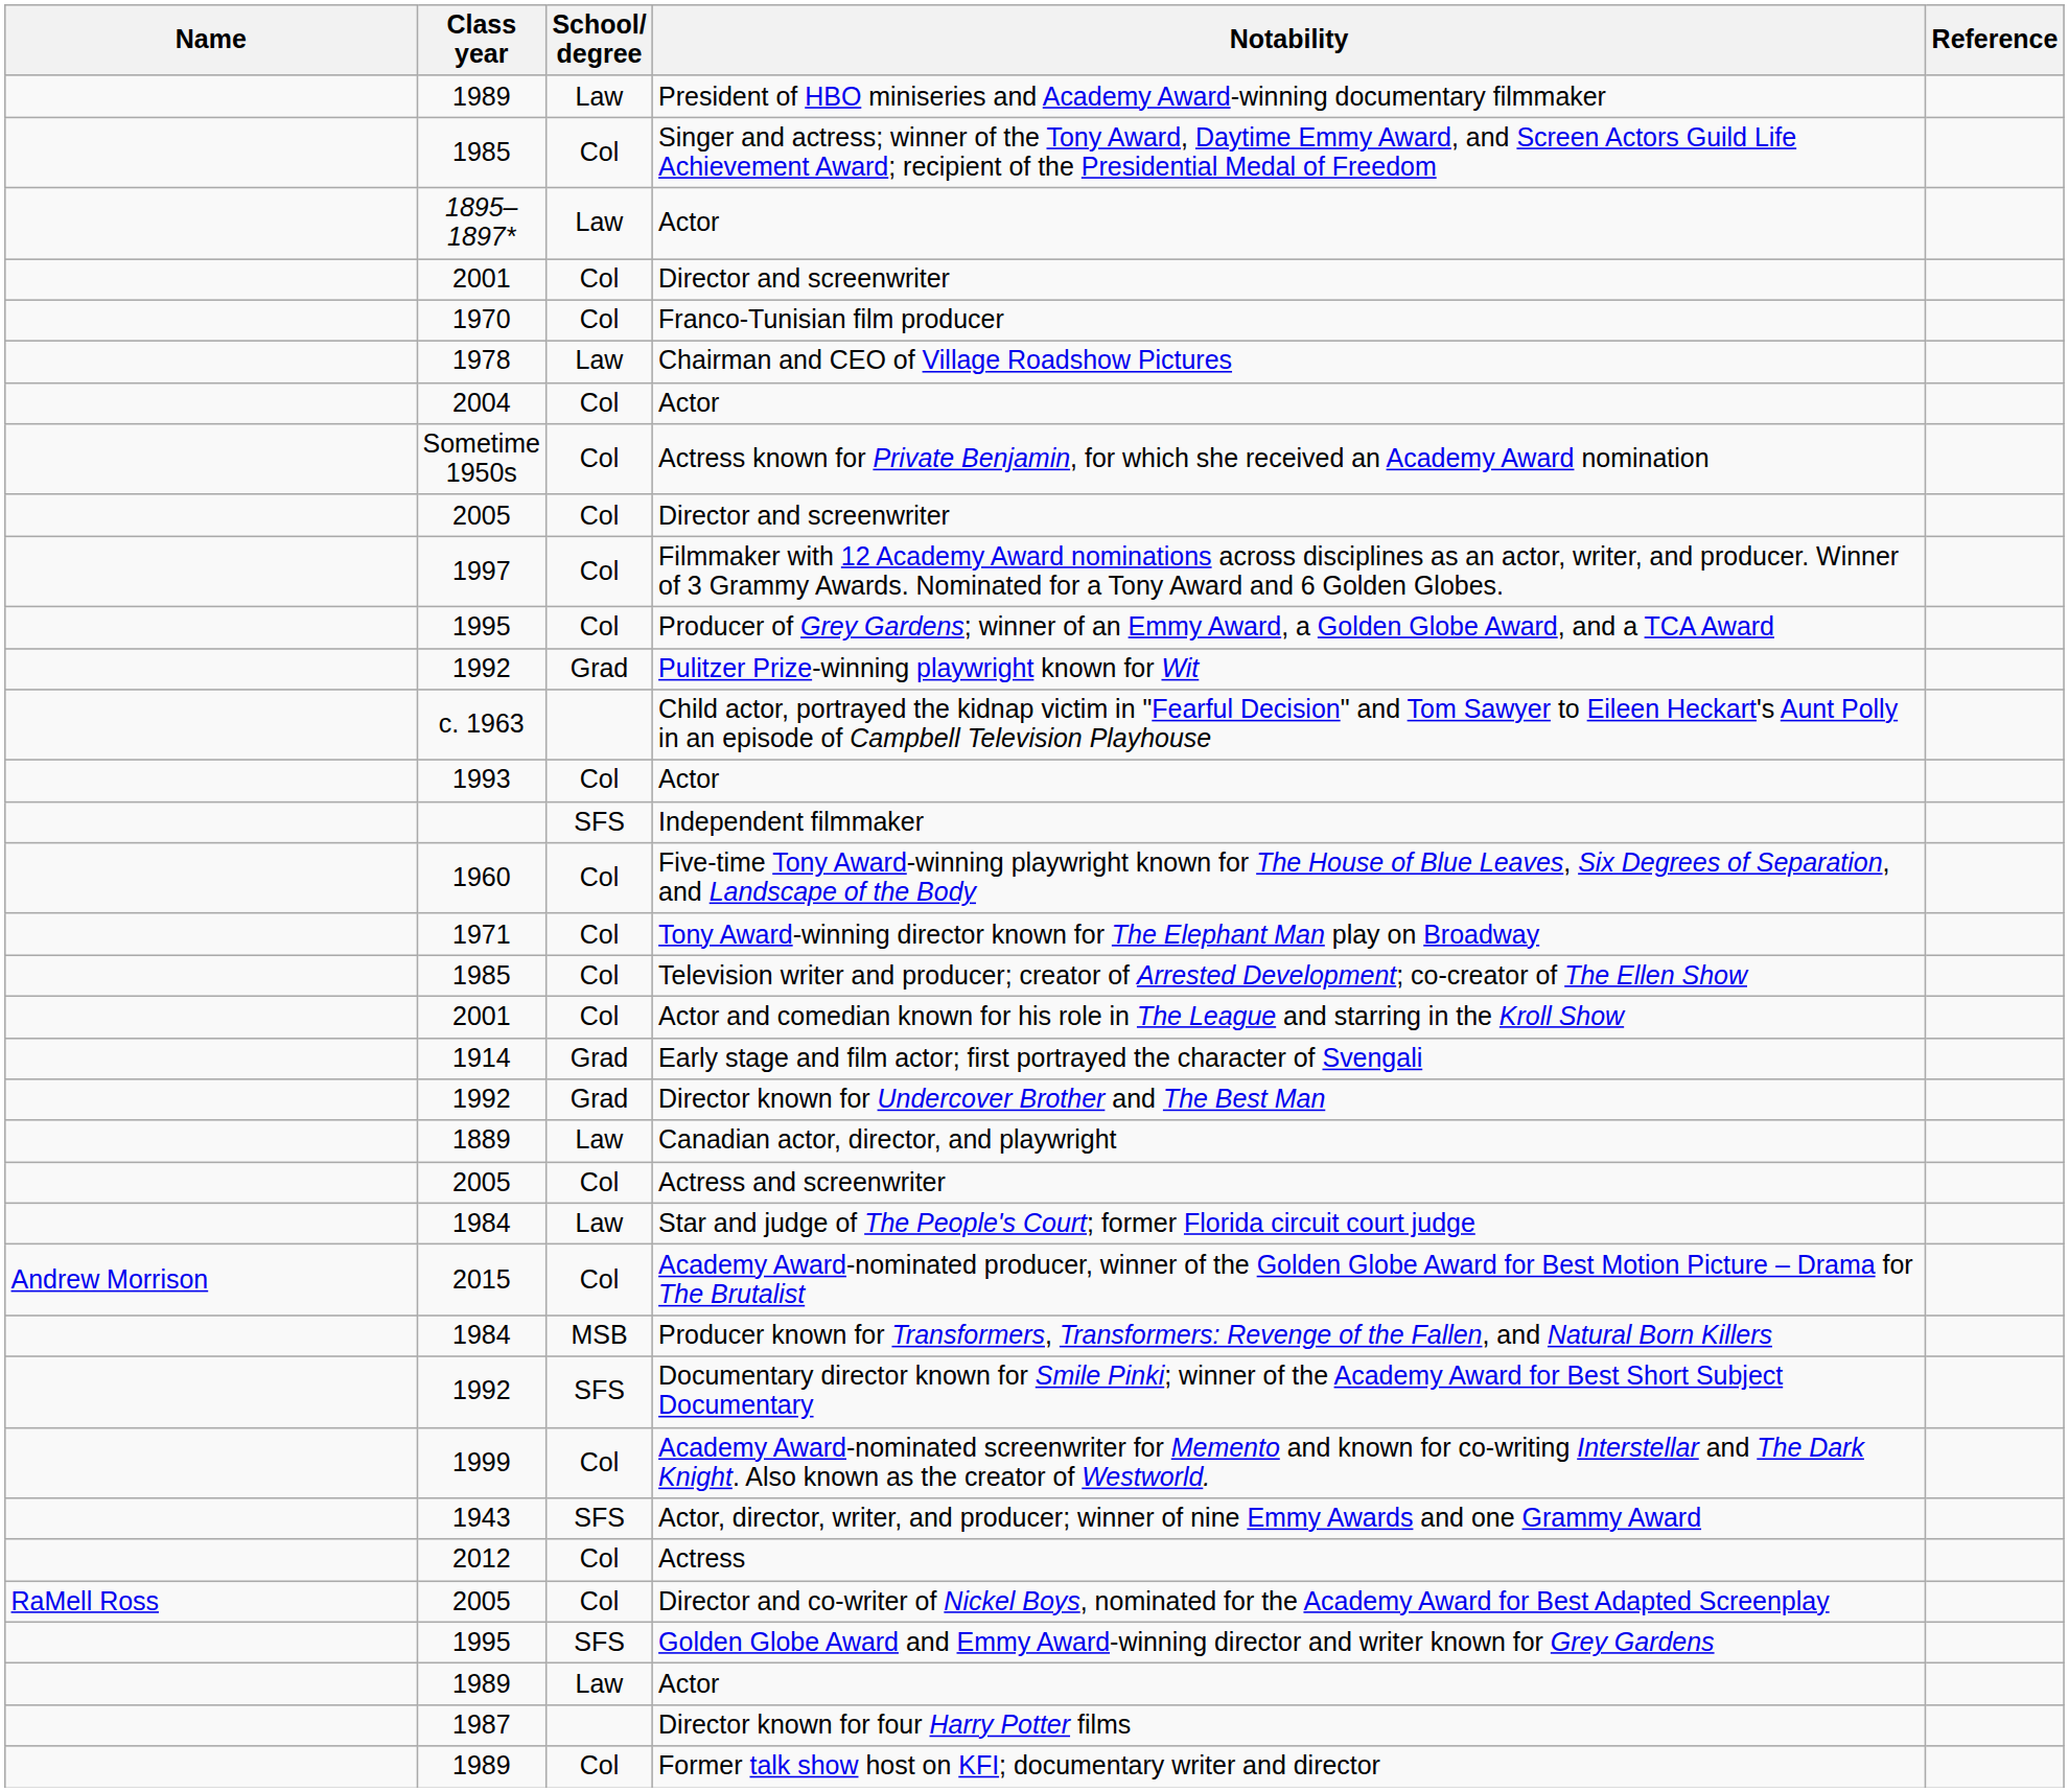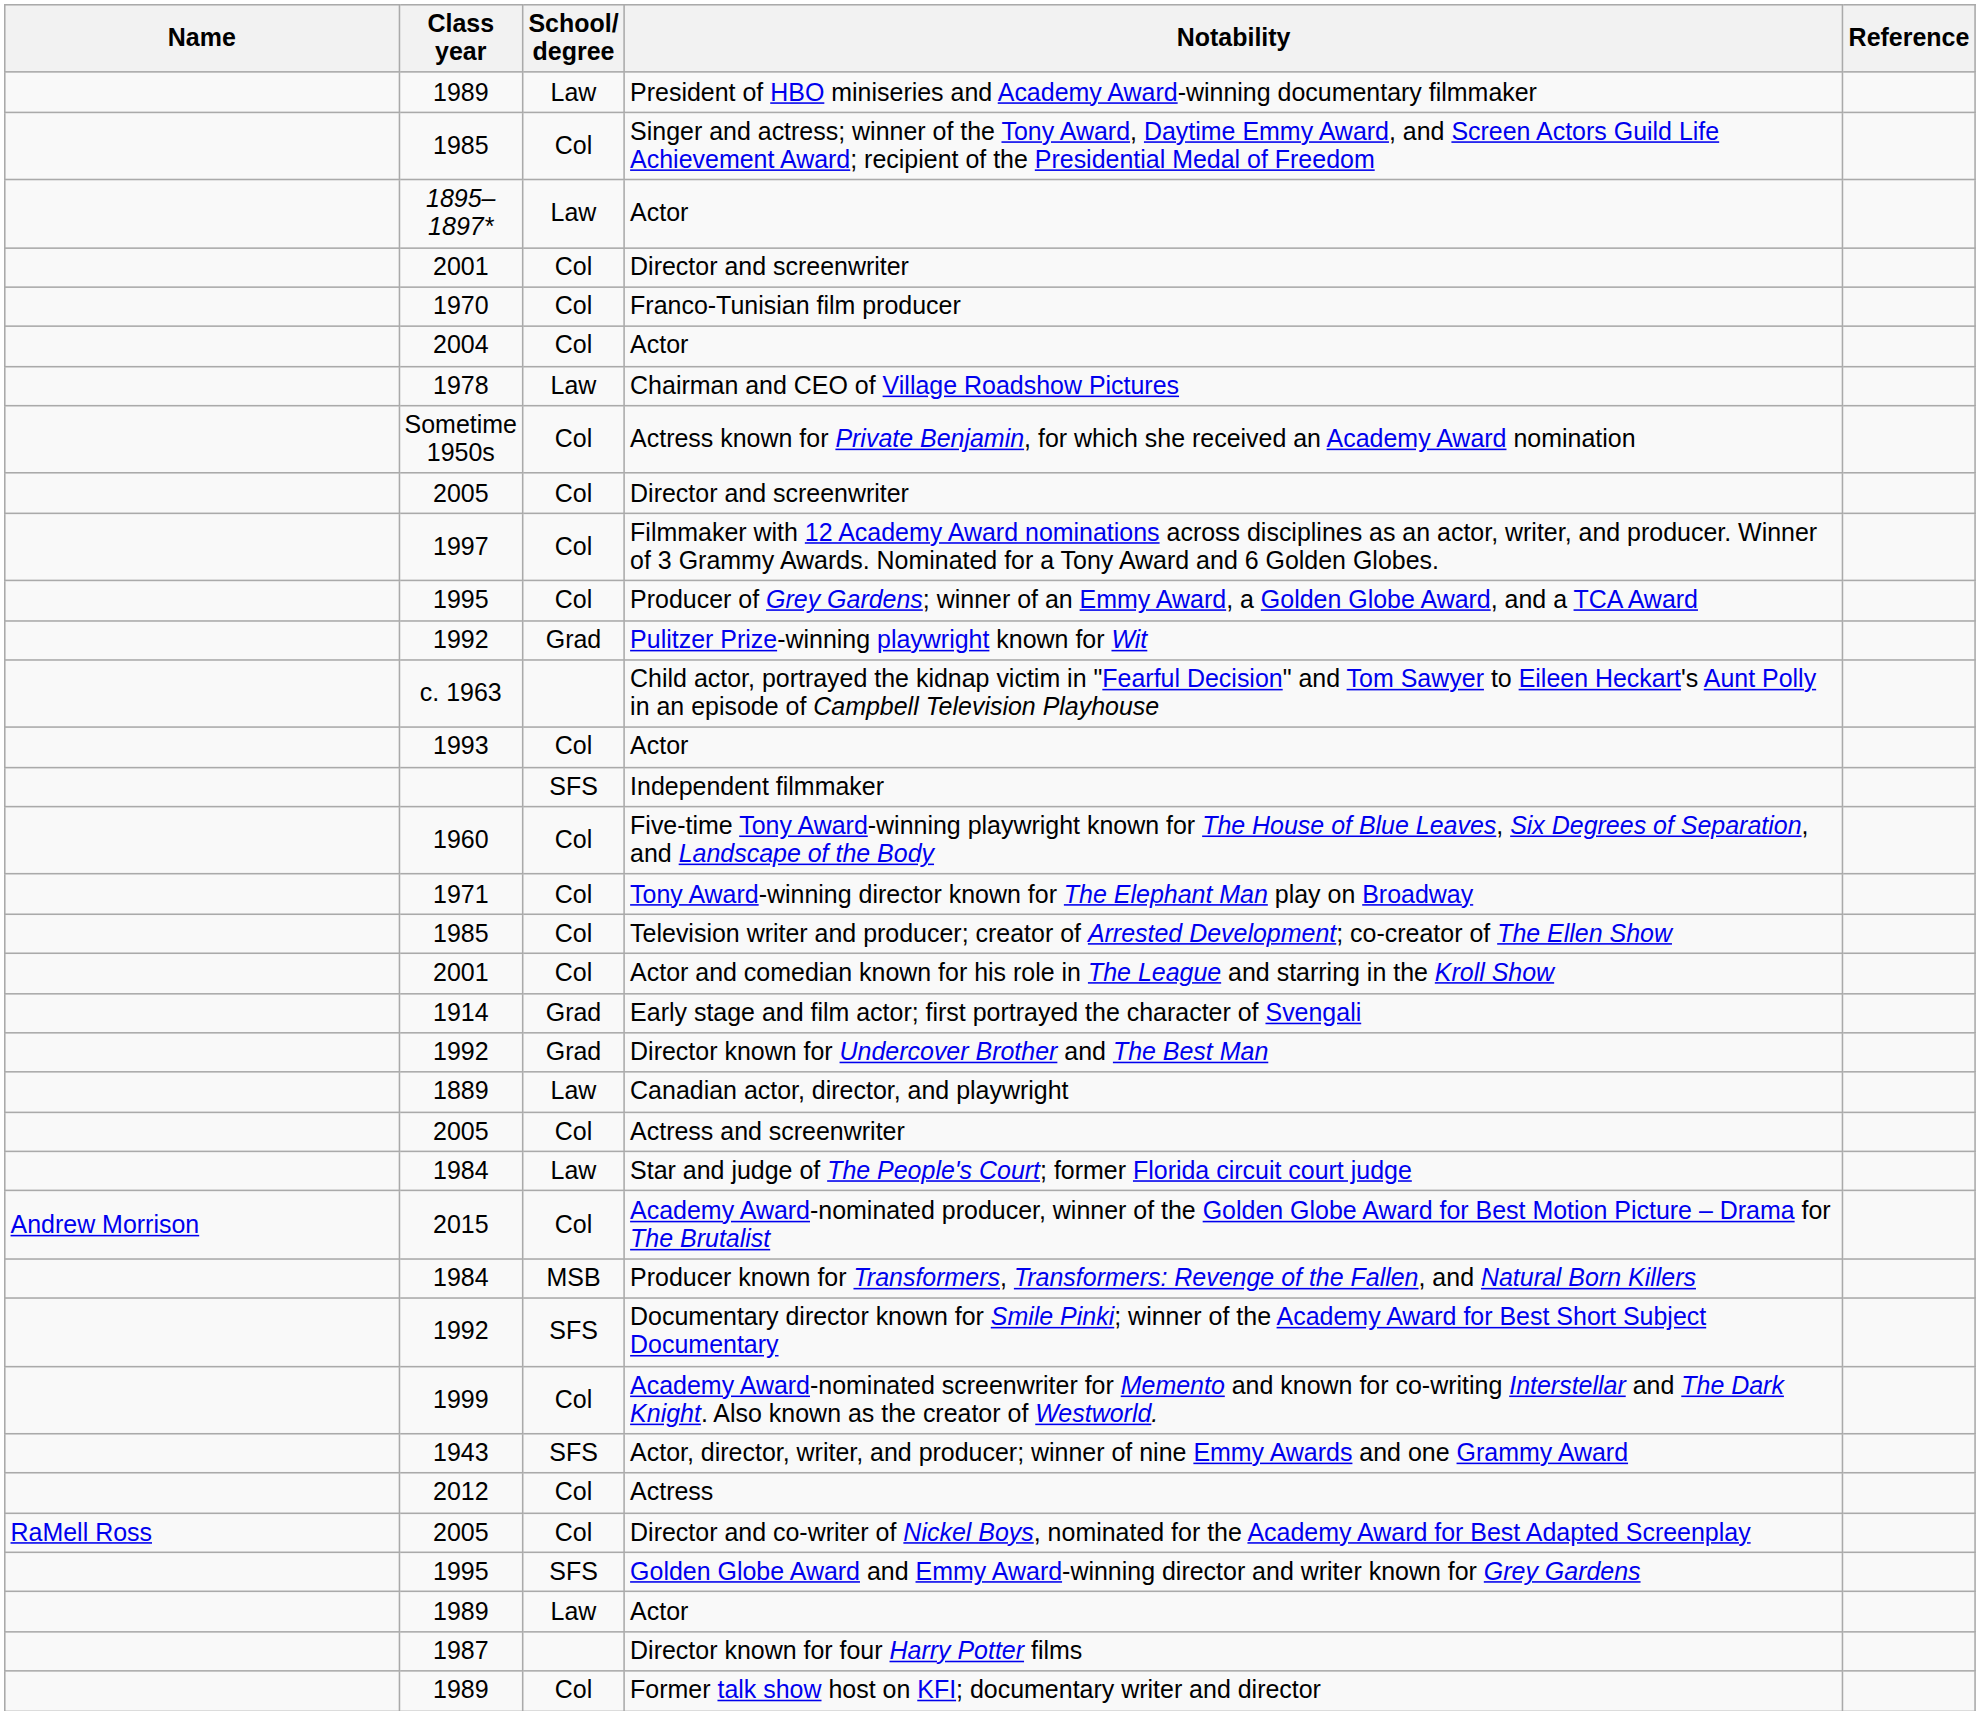rows swapped: 2004 / Actor <-> Chairman and CEO of Village Roadshow Pictures
